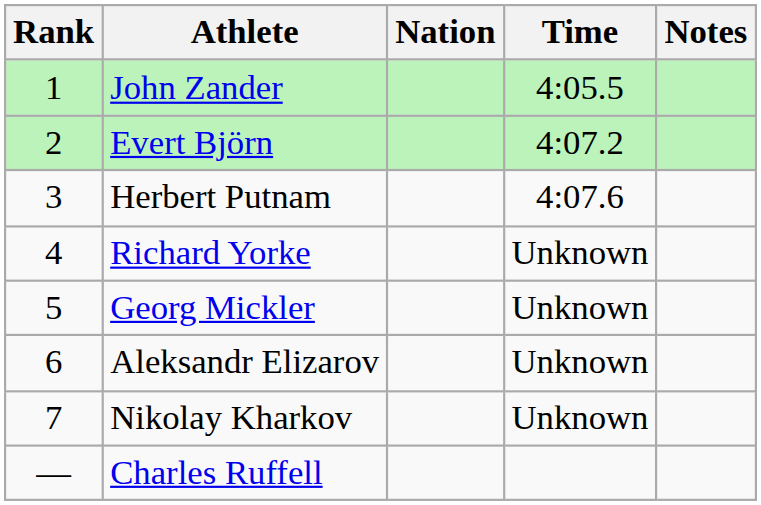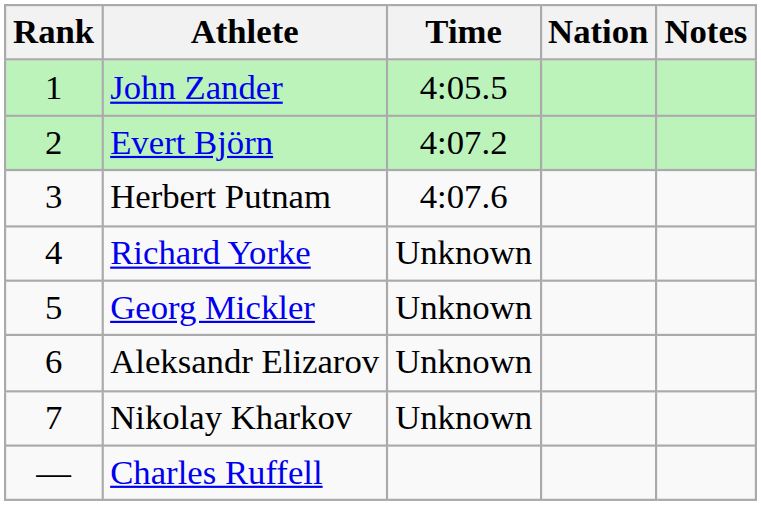columns swapped: Nation <-> Time
